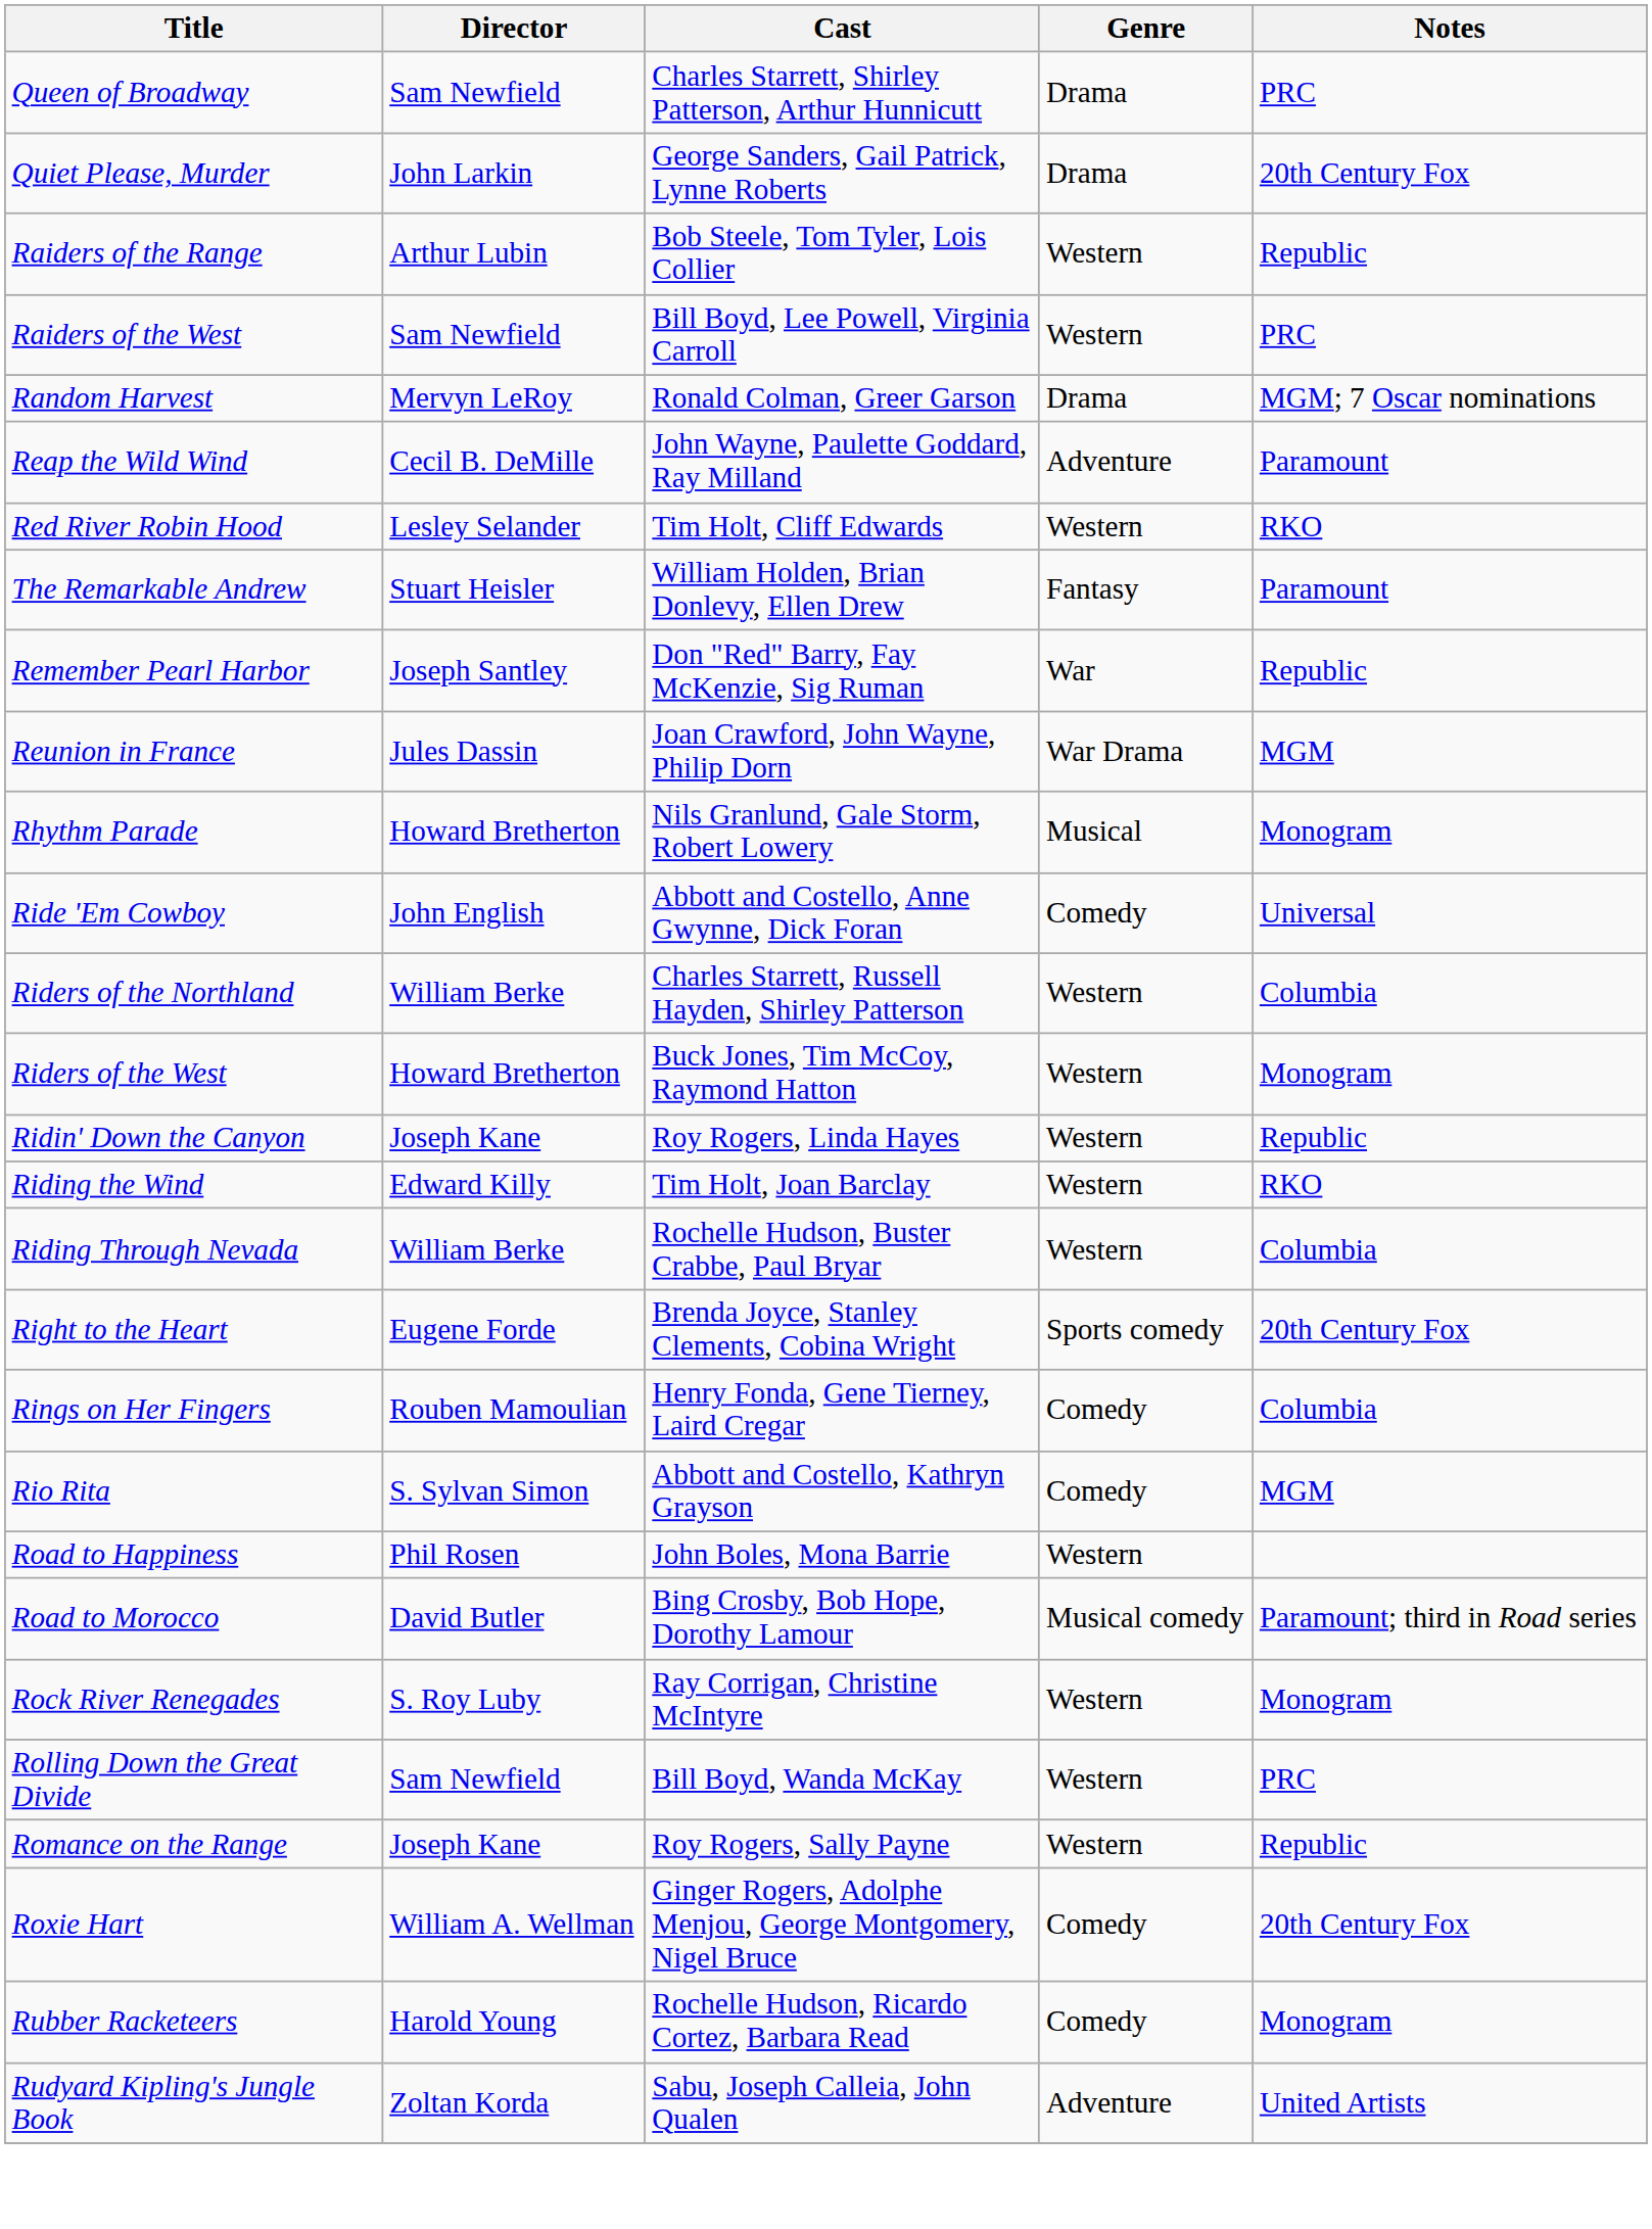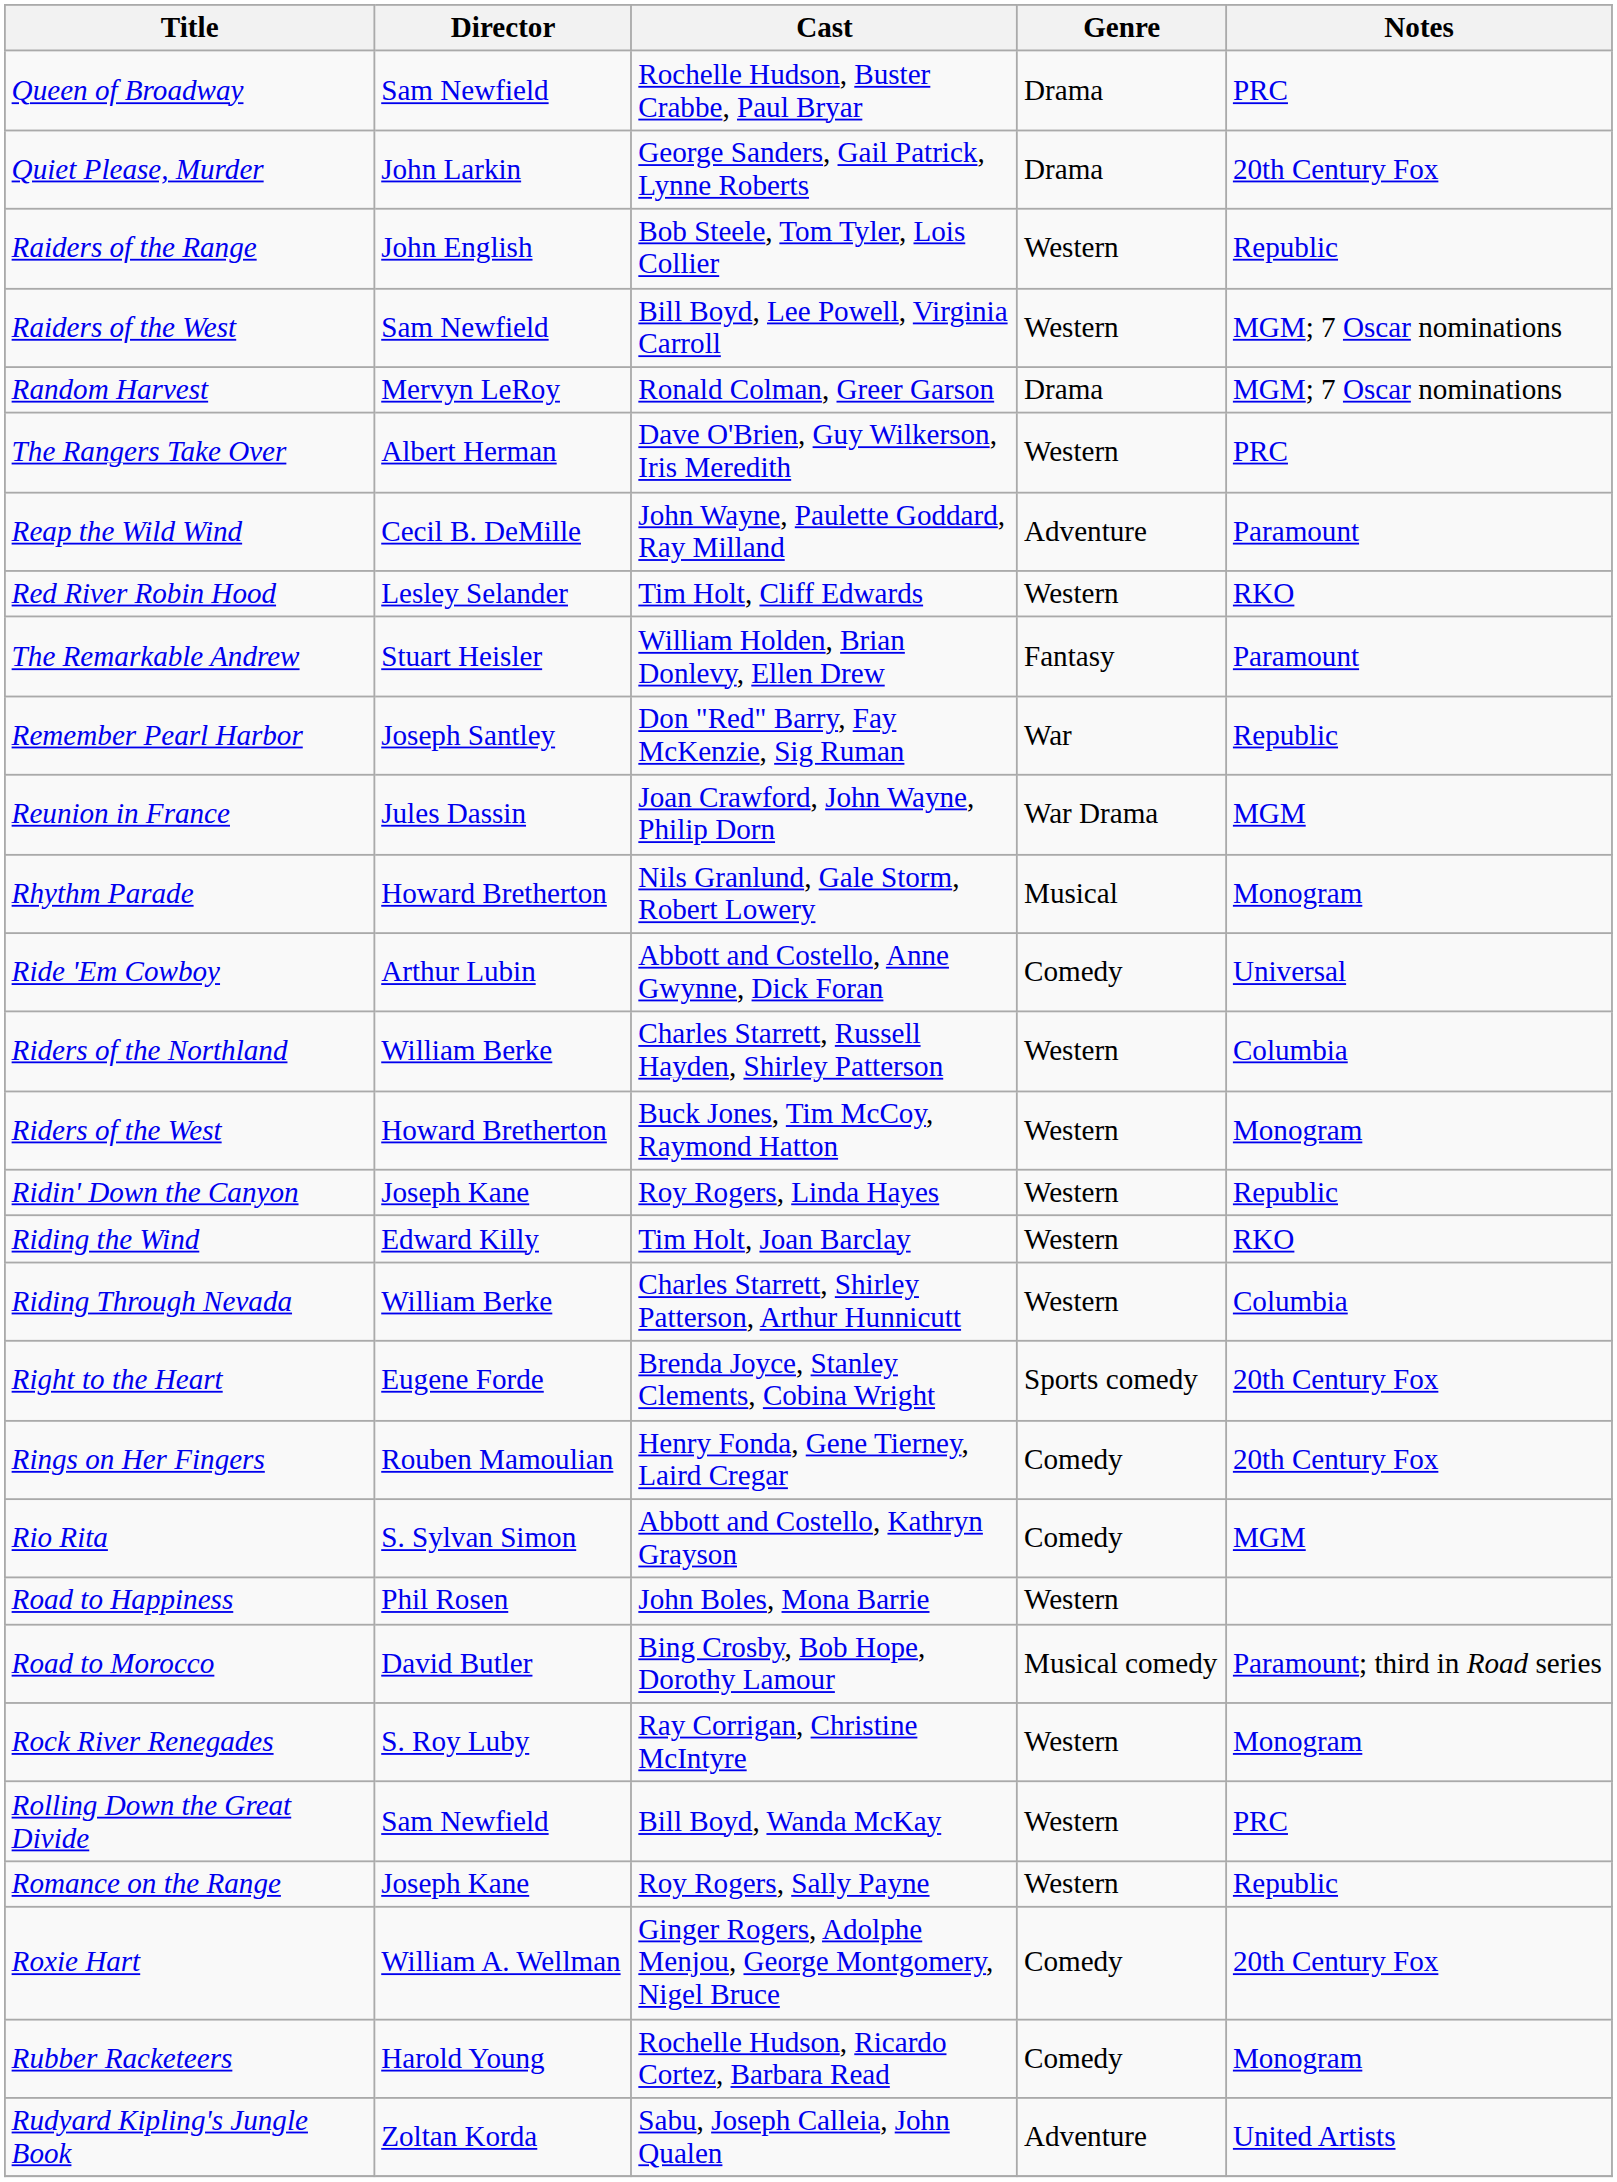Queen of Broadway | Cast: Charles Starrett, Shirley Patterson, Arthur Hunnicutt -> Rochelle Hudson, Buster Crabbe, Paul Bryar
Raiders of the Range | Director: Arthur Lubin -> John English
Raiders of the West | Notes: PRC -> MGM; 7 Oscar nominations
+ row: The Rangers Take Over | Albert Herman | Dave O'Brien, Guy Wilkerson, Iris Meredith | Western | PRC
Ride 'Em Cowboy | Director: John English -> Arthur Lubin
Riding Through Nevada | Cast: Rochelle Hudson, Buster Crabbe, Paul Bryar -> Charles Starrett, Shirley Patterson, Arthur Hunnicutt
Rings on Her Fingers | Notes: Columbia -> 20th Century Fox
